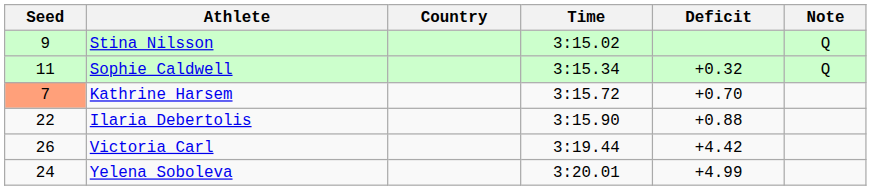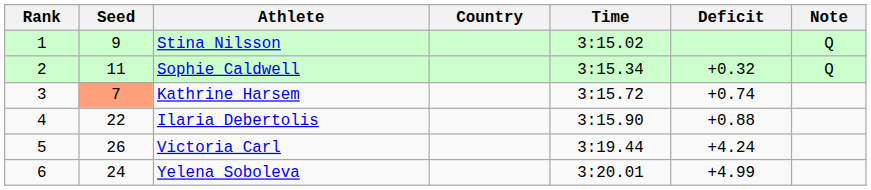+ column: Rank | 1 | 2 | 3 | 4 | 5 | 6
Kathrine Harsem | Deficit: +0.70 -> +0.74
Victoria Carl | Deficit: +4.42 -> +4.24
